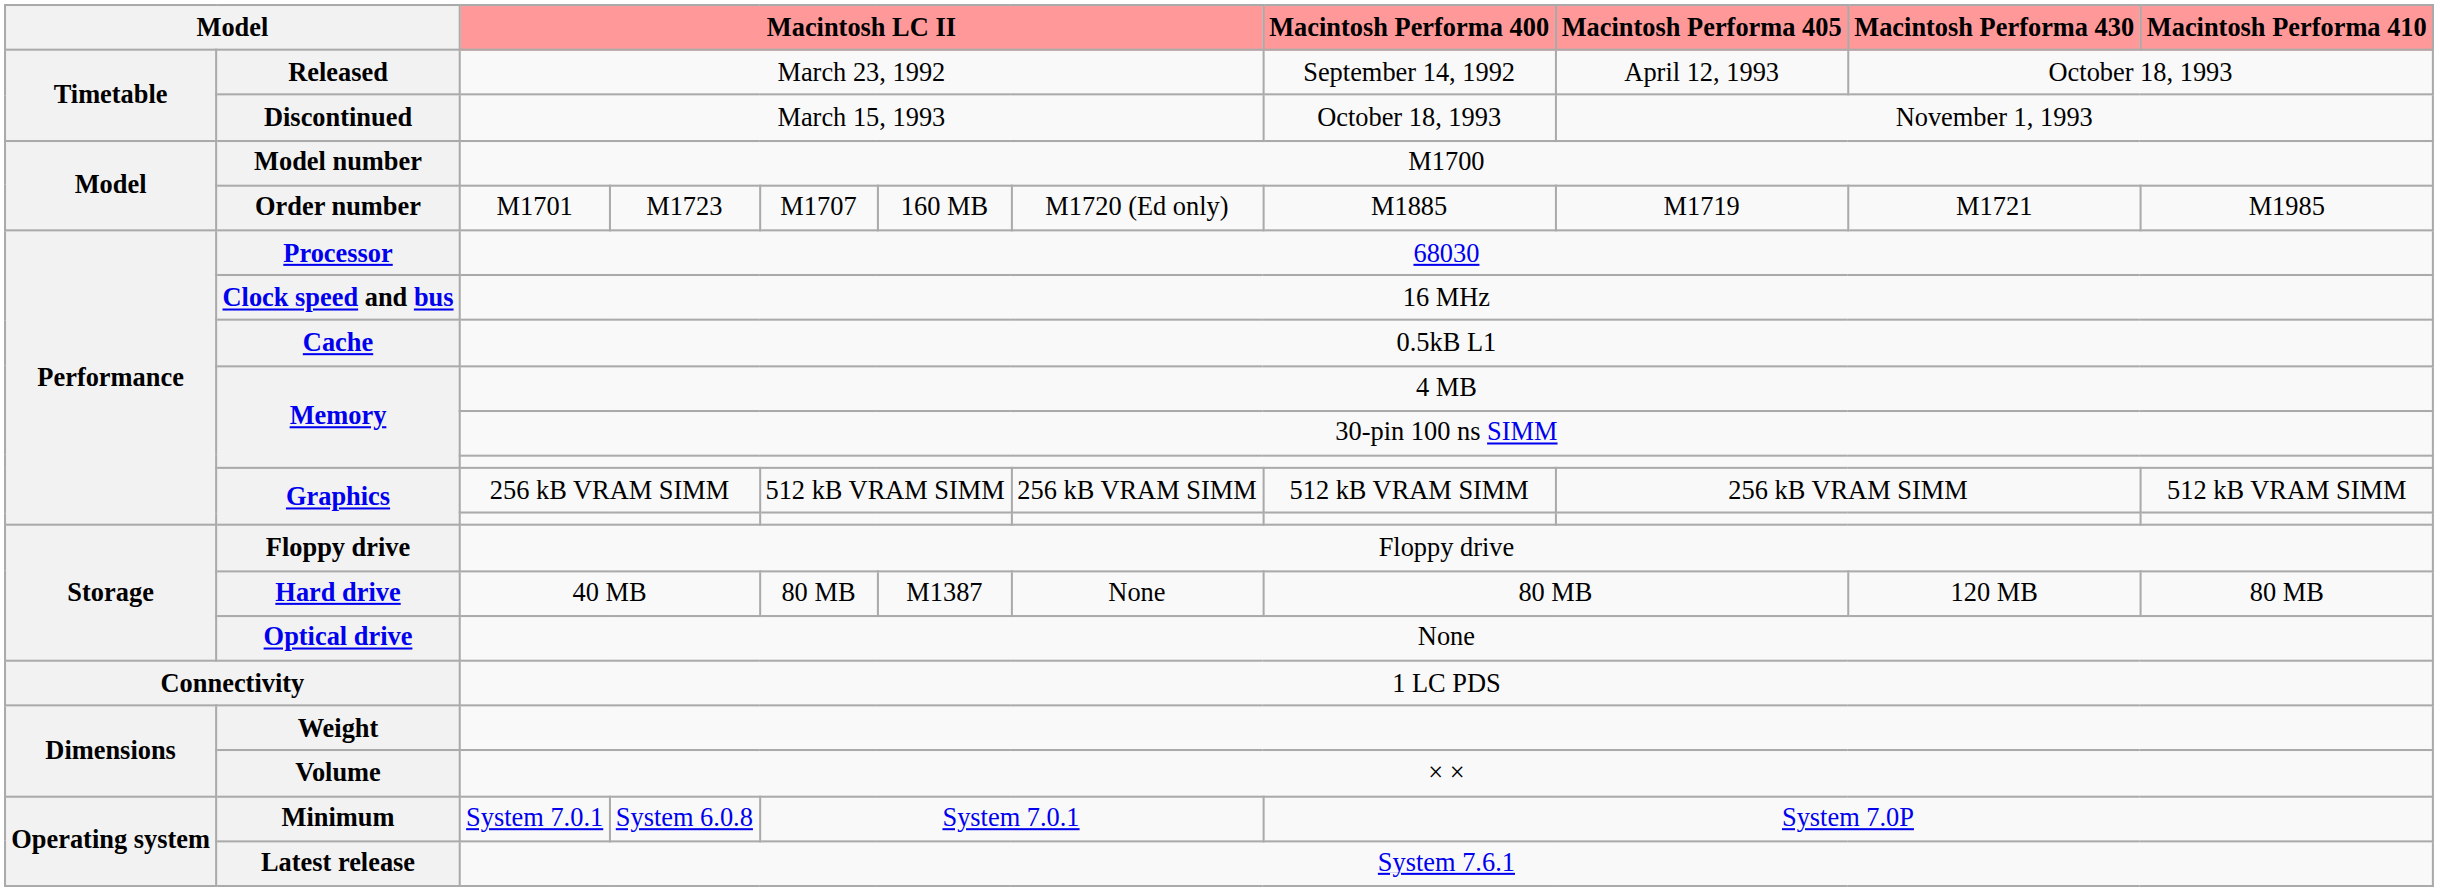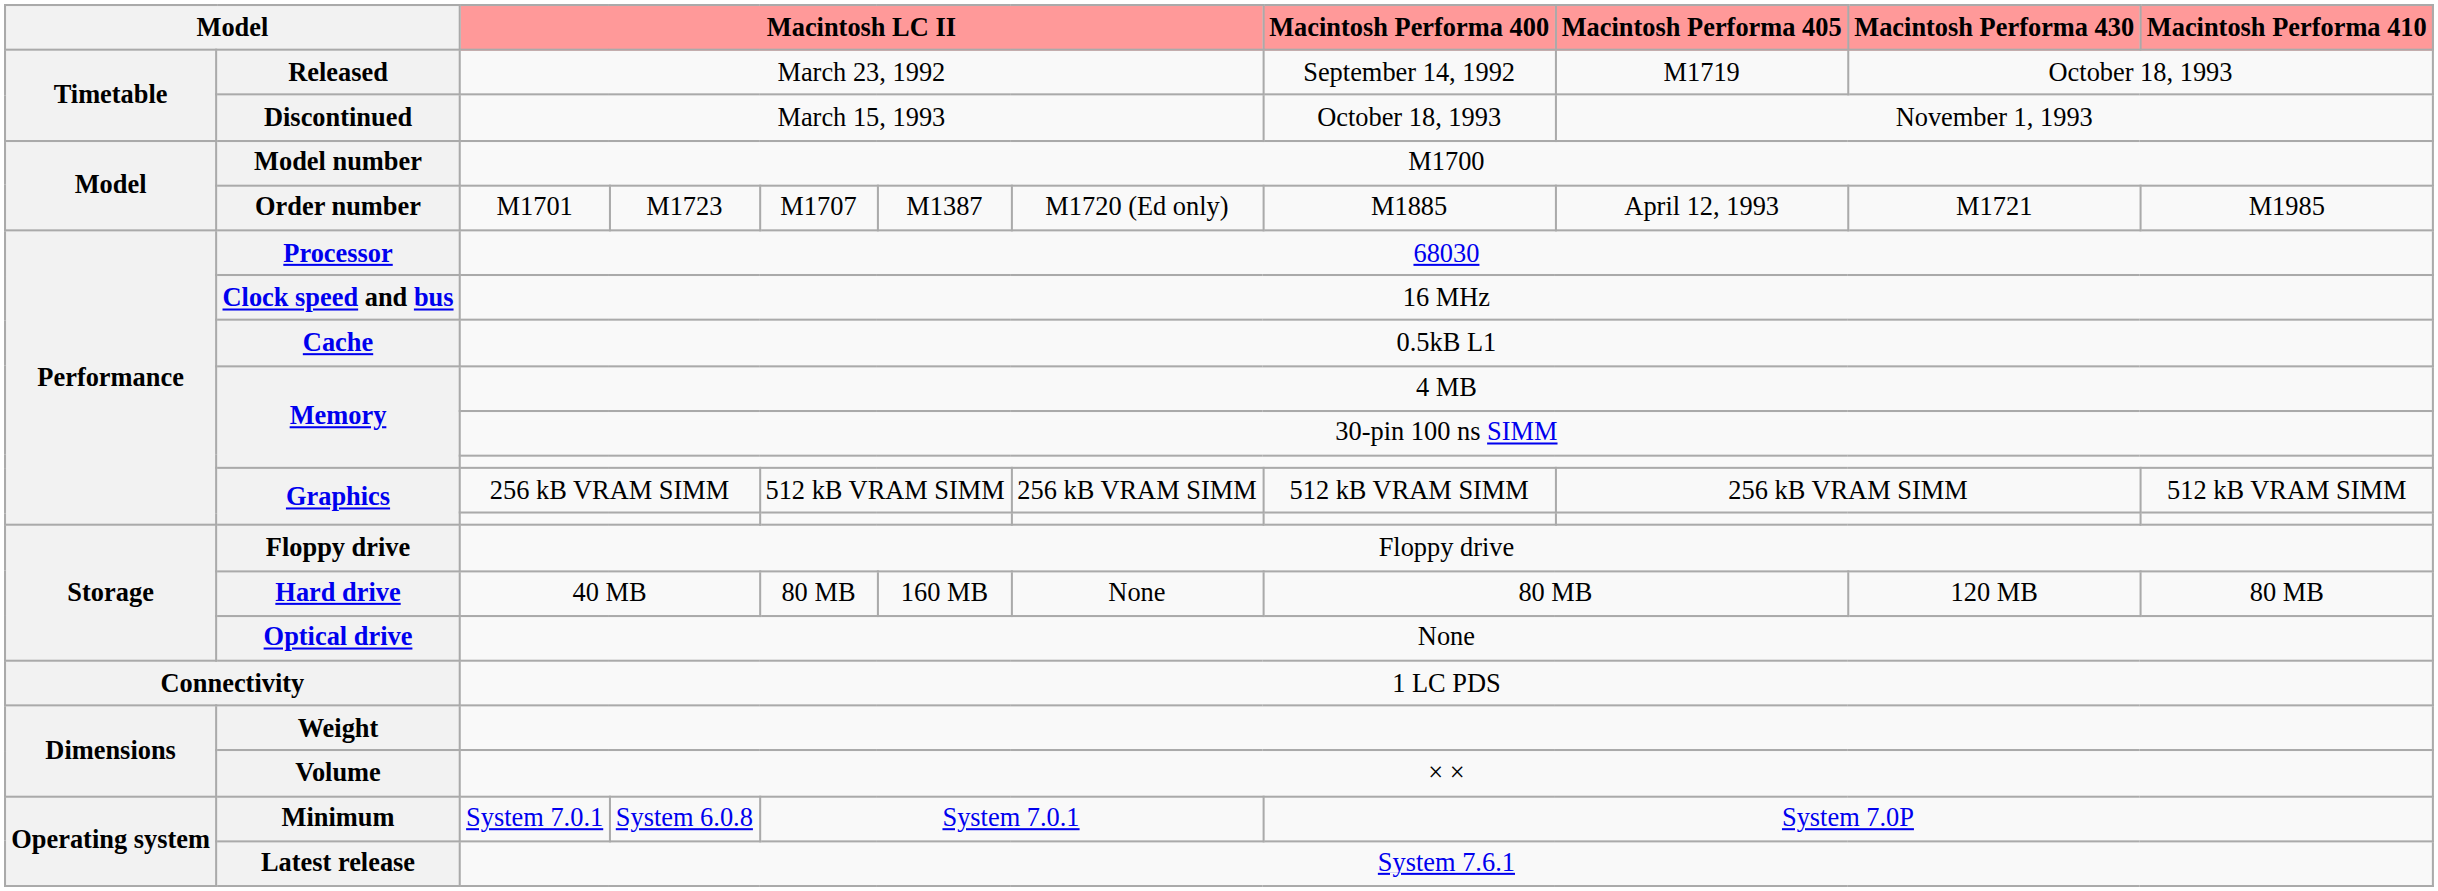March 23, 1992 | Macintosh Performa 405: April 12, 1993 -> M1719
M1701 | column 6: 160 MB -> M1387
M1701 | Macintosh Performa 405: M1719 -> April 12, 1993
40 MB | column 6: M1387 -> 160 MB
